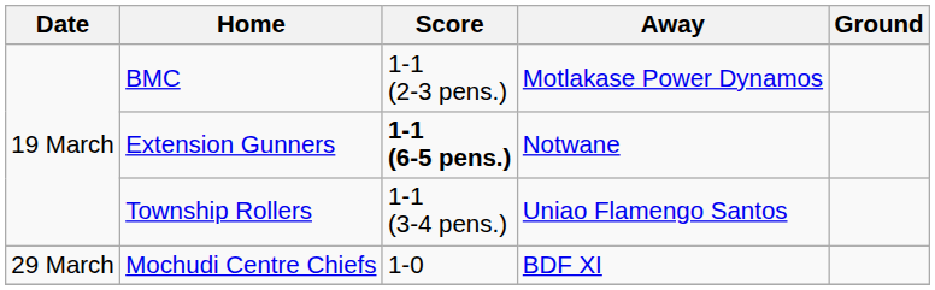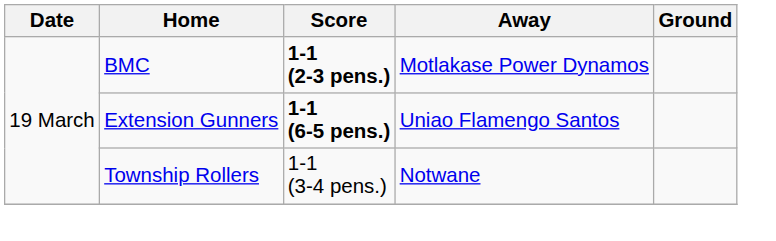BMC | Score: normal -> bold
Extension Gunners | Away: Notwane -> Uniao Flamengo Santos
Township Rollers | Away: Uniao Flamengo Santos -> Notwane
- row: 29 March | Mochudi Centre Chiefs | 1-0 | BDF XI
